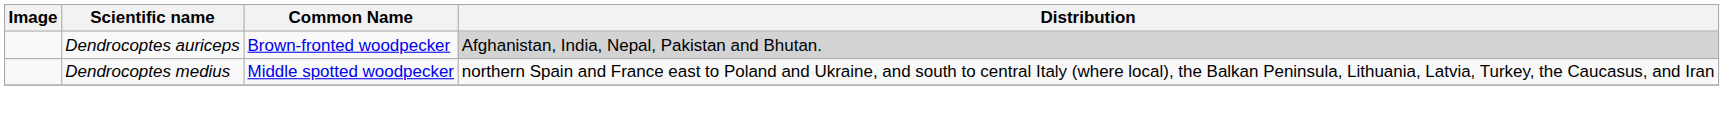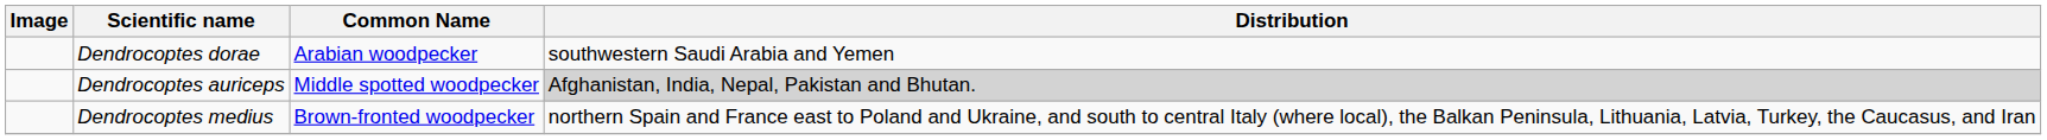+ row: Dendrocoptes dorae | Arabian woodpecker | southwestern Saudi Arabia and Yemen
Dendrocoptes auriceps | Common Name: Brown-fronted woodpecker -> Middle spotted woodpecker
Dendrocoptes medius | Common Name: Middle spotted woodpecker -> Brown-fronted woodpecker
